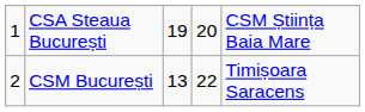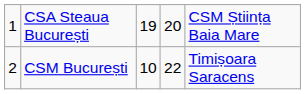CSM București | column 3: 13 -> 10
